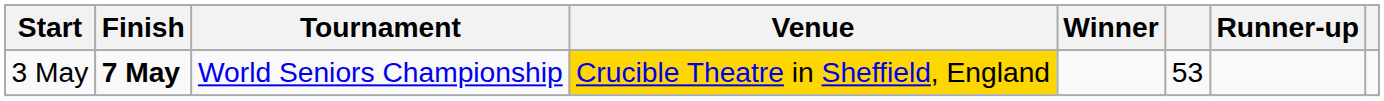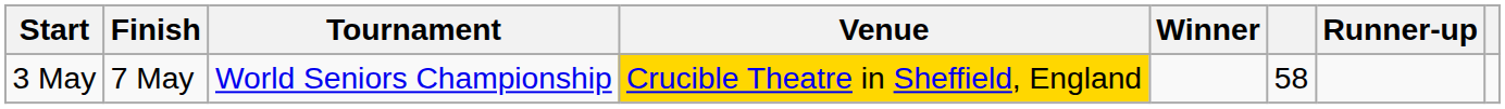3 May | Finish: bold -> normal
3 May | column 6: 53 -> 58
